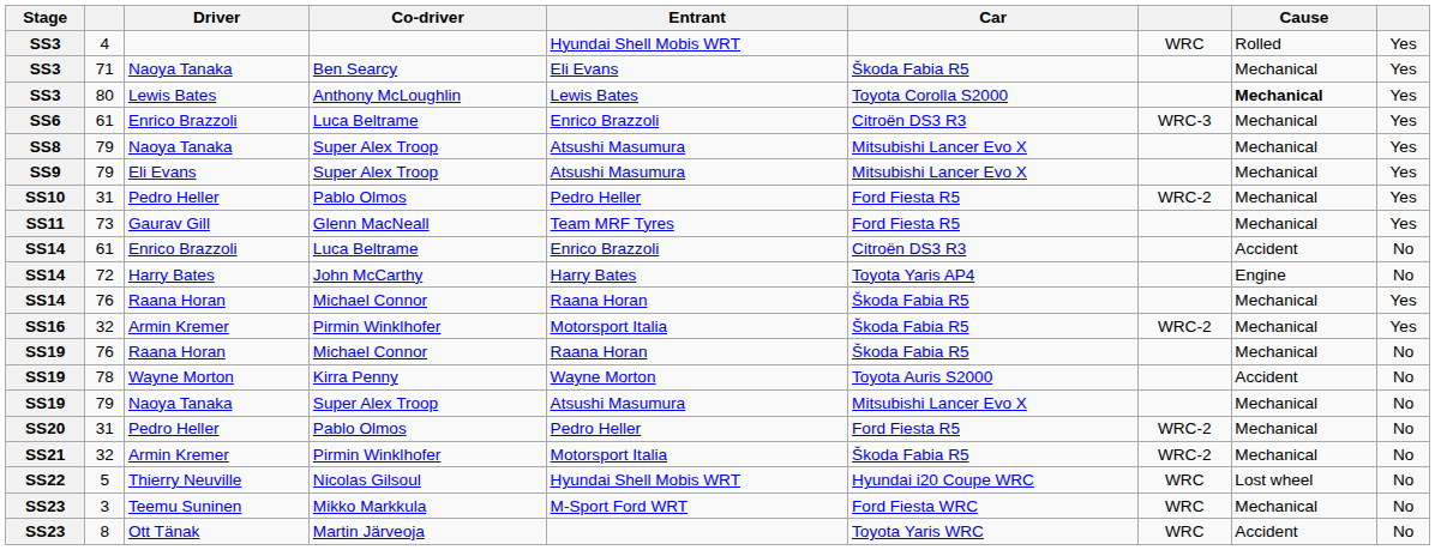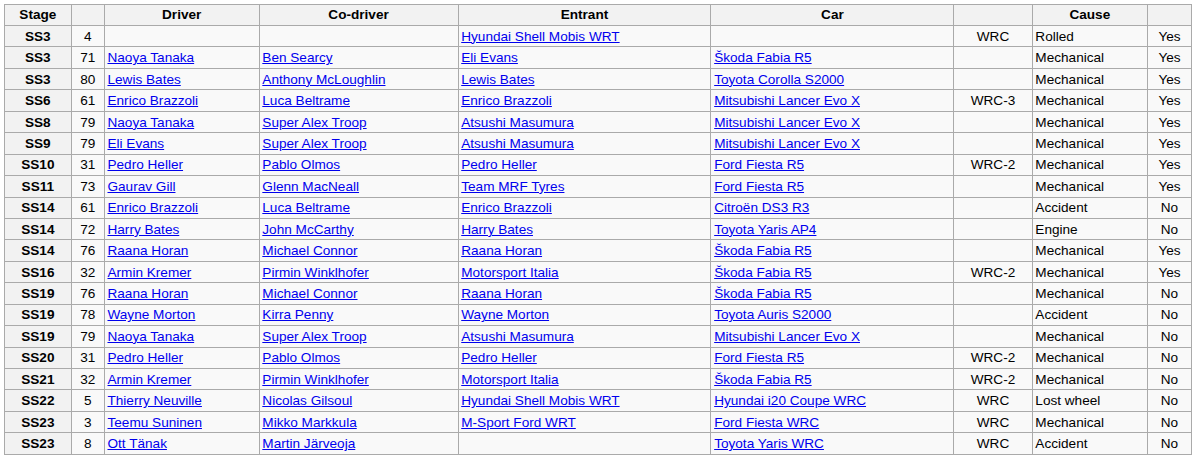80 | Cause: bold -> normal
SS6 / 61 | Car: Citroën DS3 R3 -> Mitsubishi Lancer Evo X
